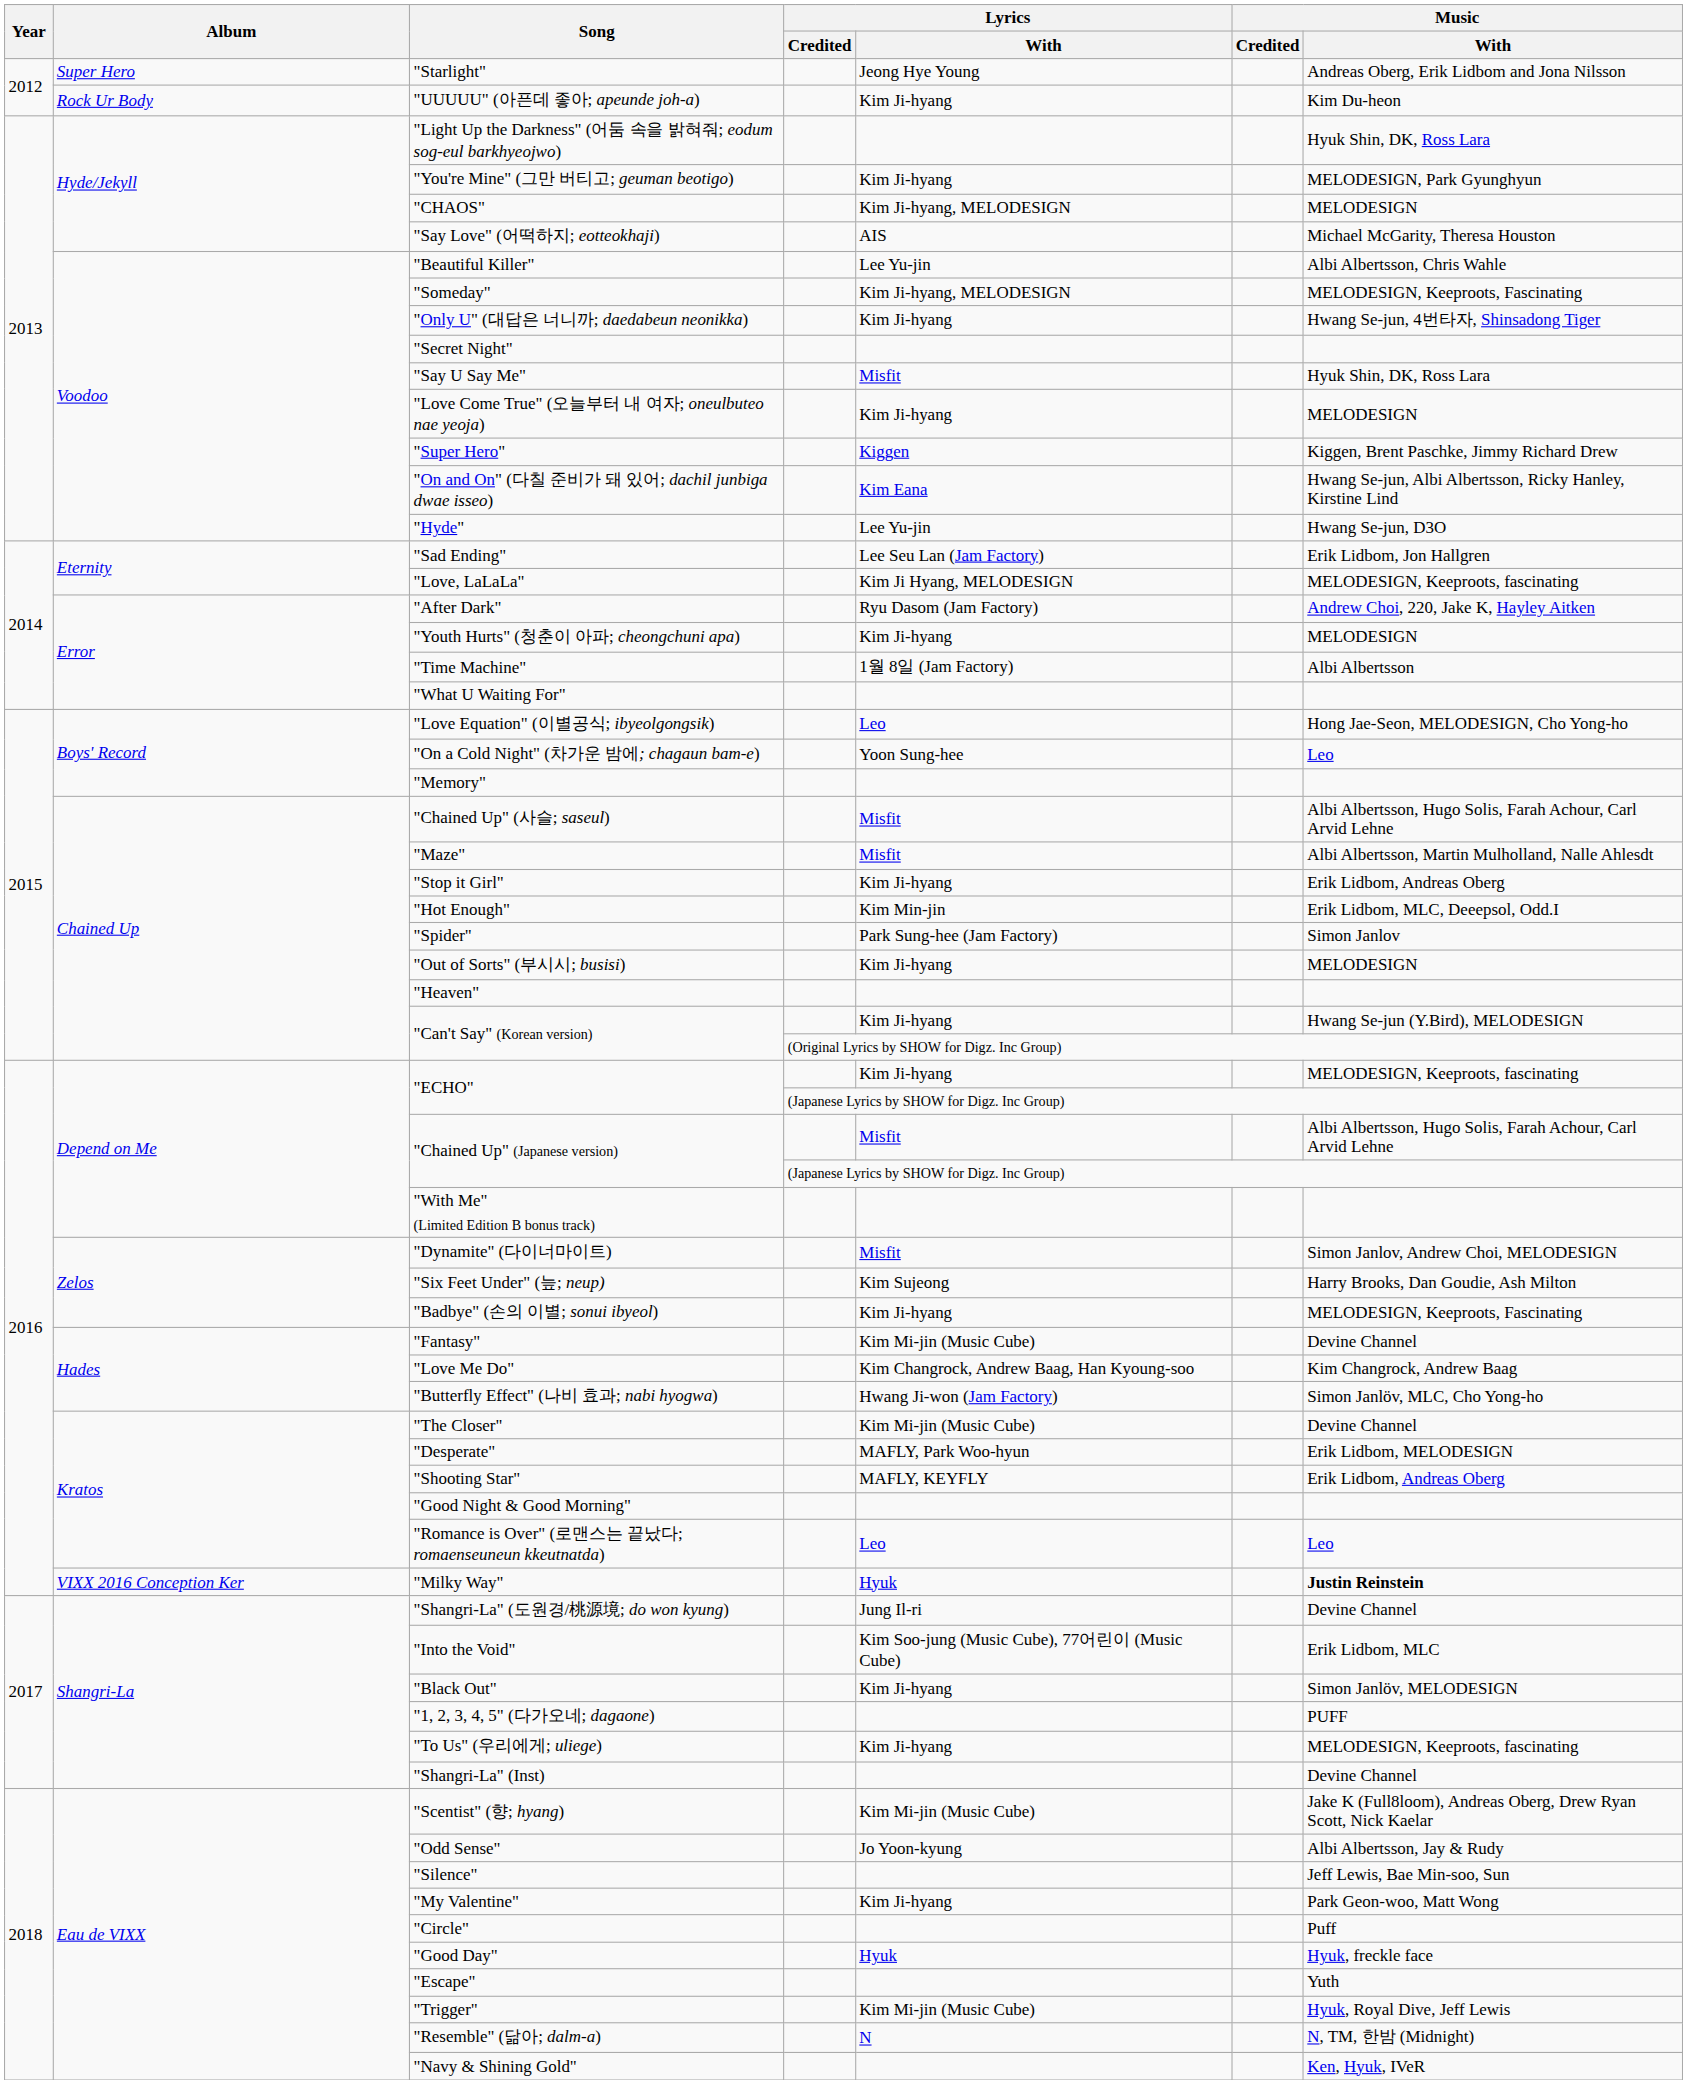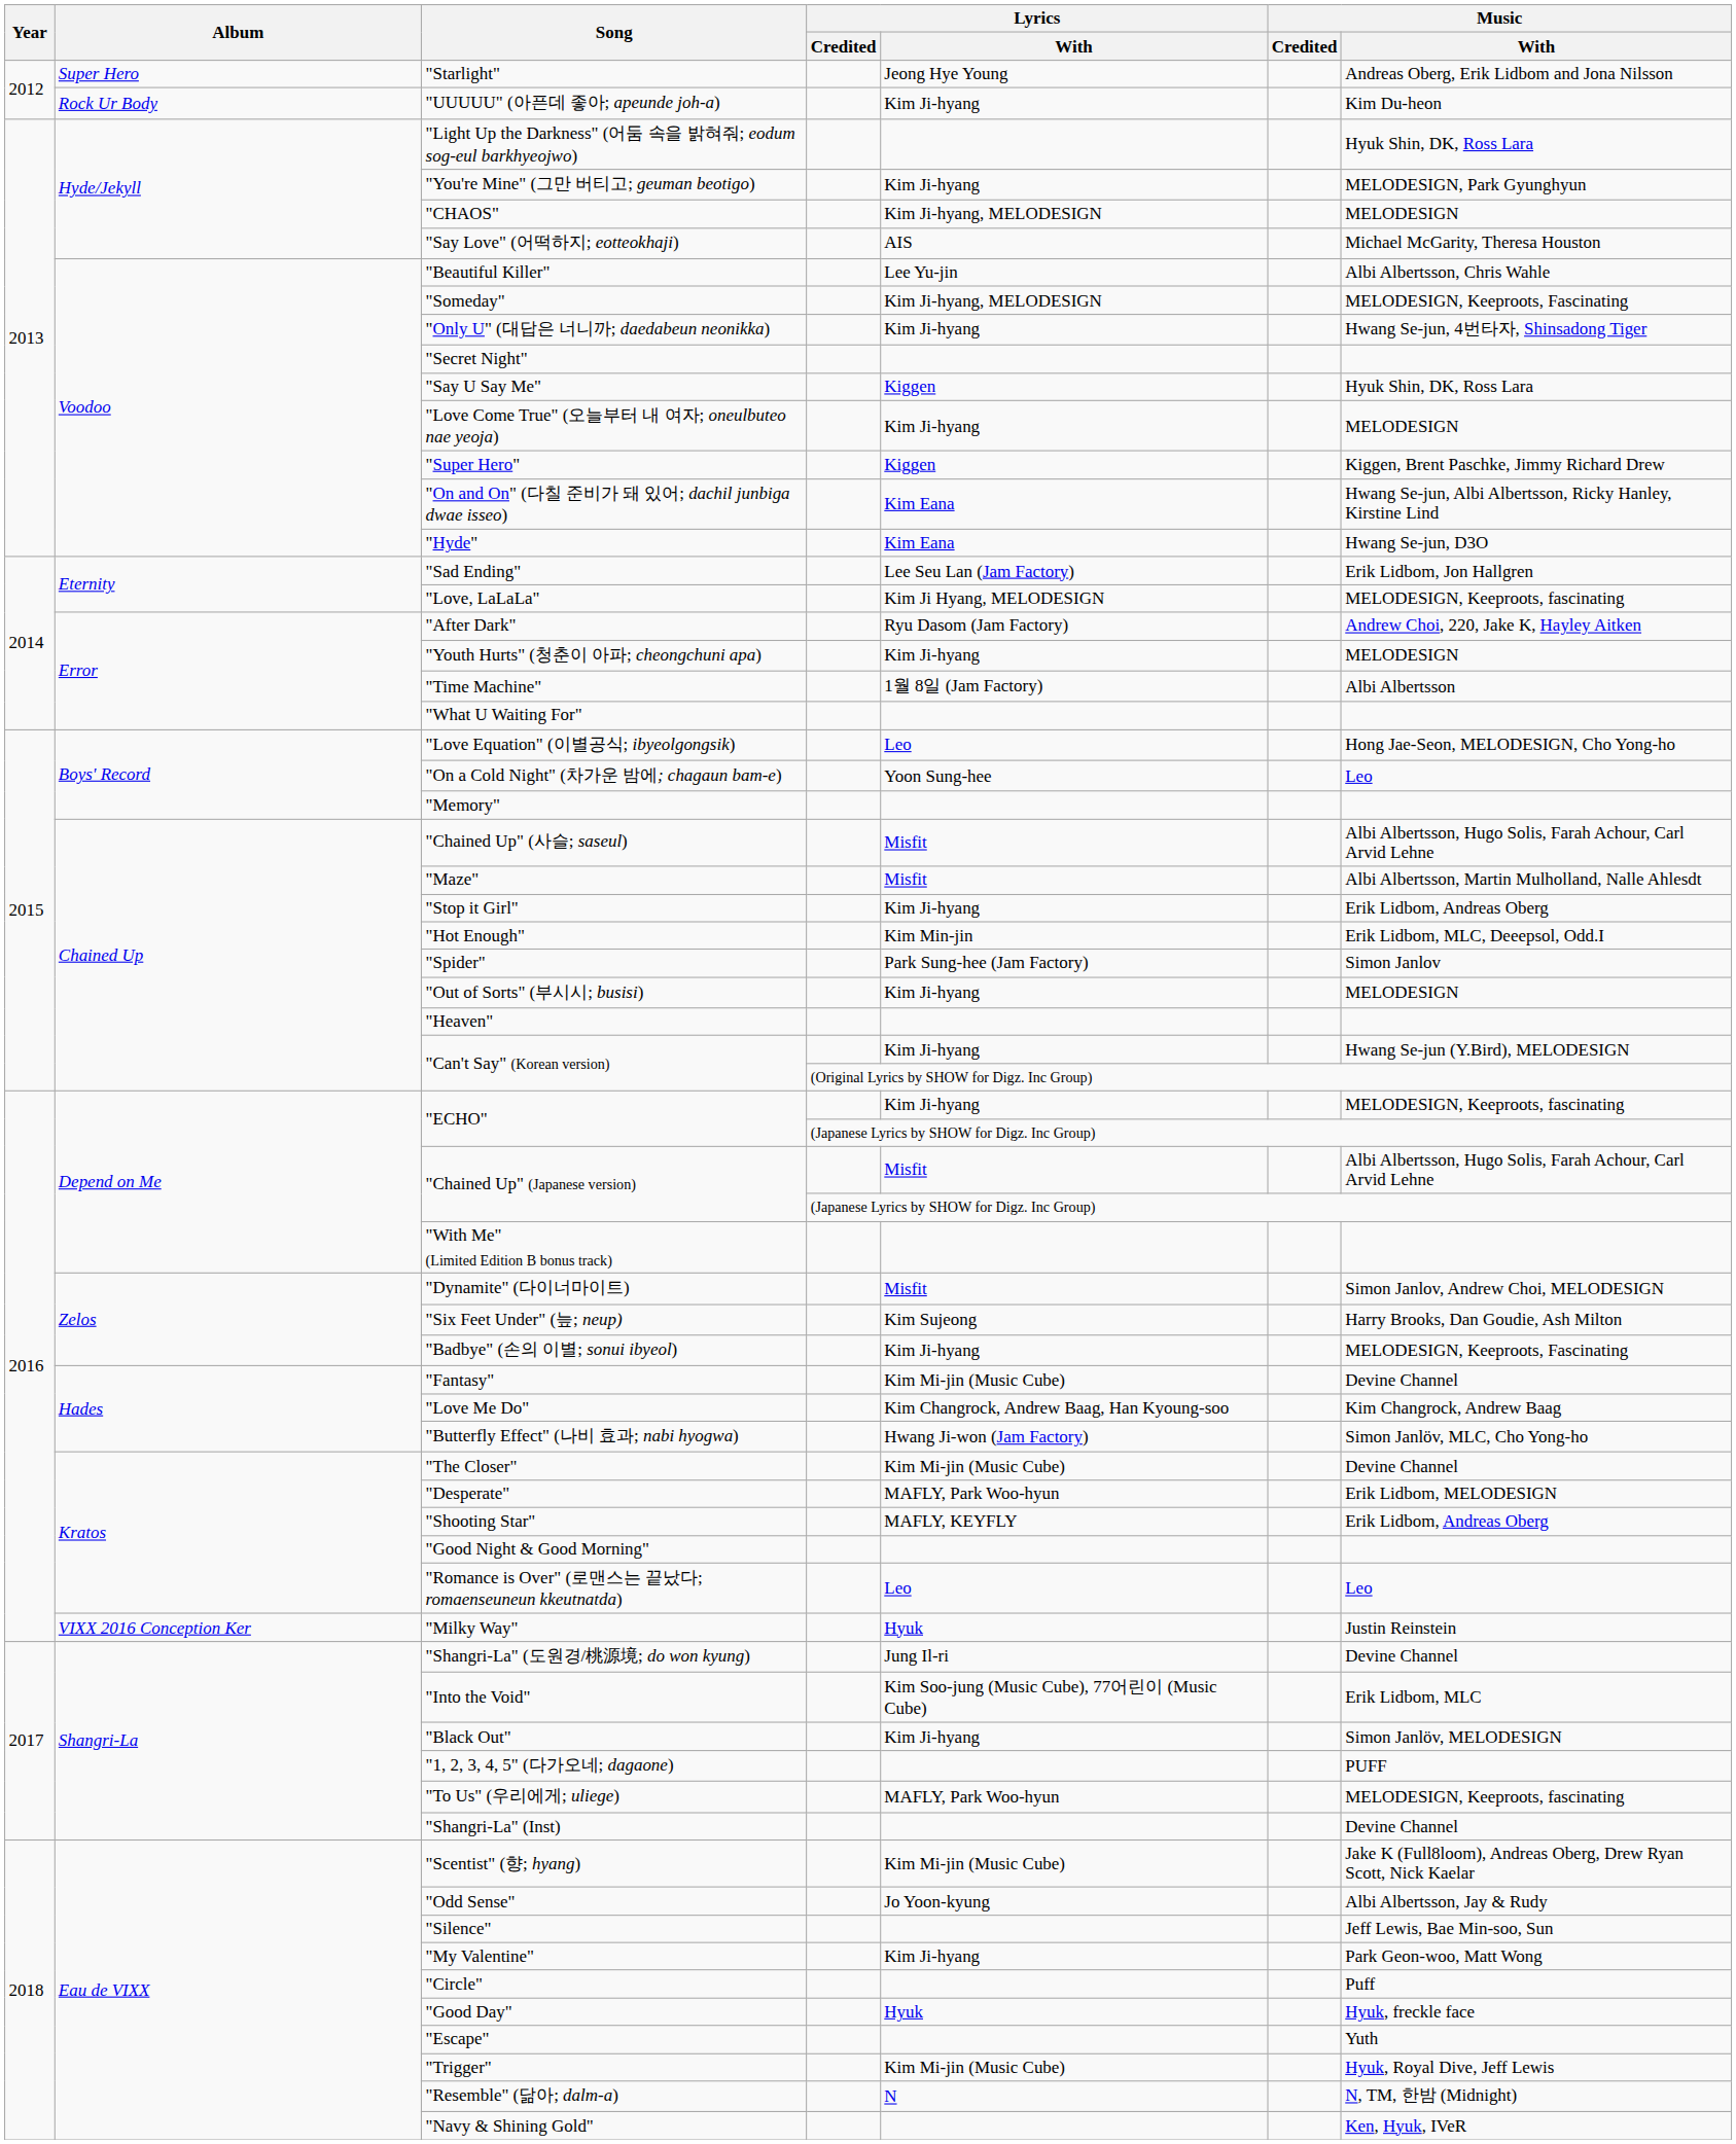"Say U Say Me" | Lyrics / With: Misfit -> Kiggen
"Hyde" | Lyrics / With: Lee Yu-jin -> Kim Eana
"Milky Way" | Music / With: bold -> normal
"To Us" (우리에게; uliege) | Lyrics / With: Kim Ji-hyang -> MAFLY, Park Woo-hyun
